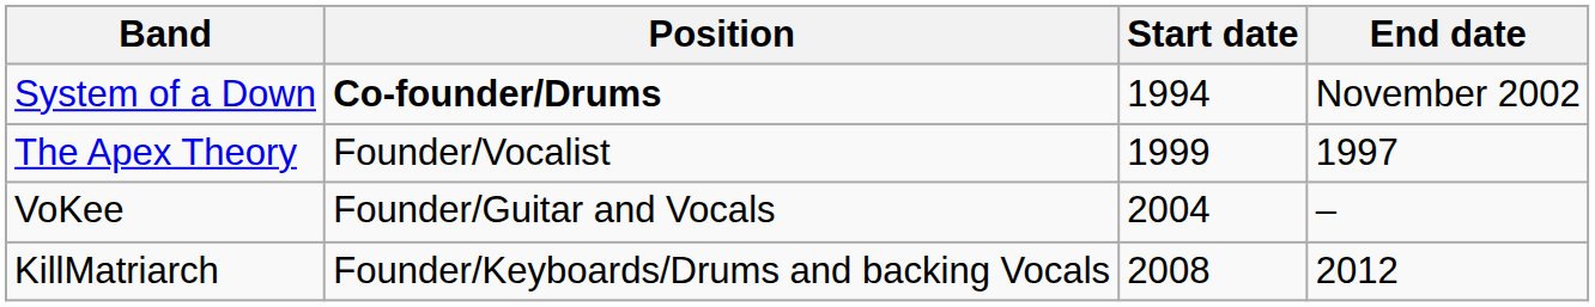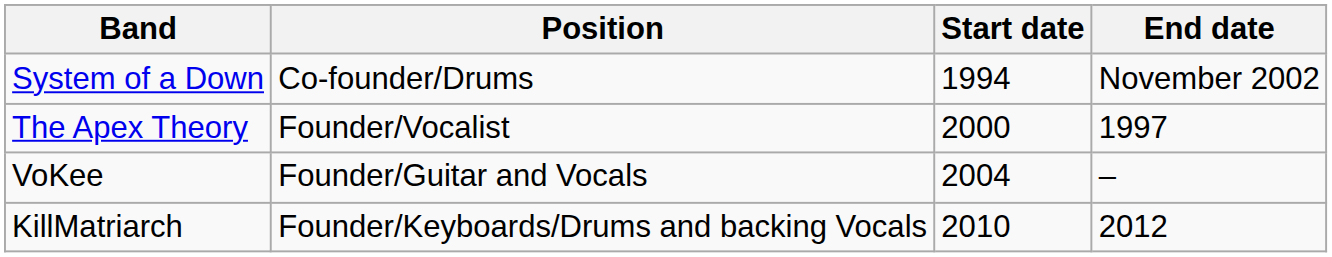System of a Down | Position: bold -> normal
The Apex Theory | Start date: 1999 -> 2000
KillMatriarch | Start date: 2008 -> 2010
